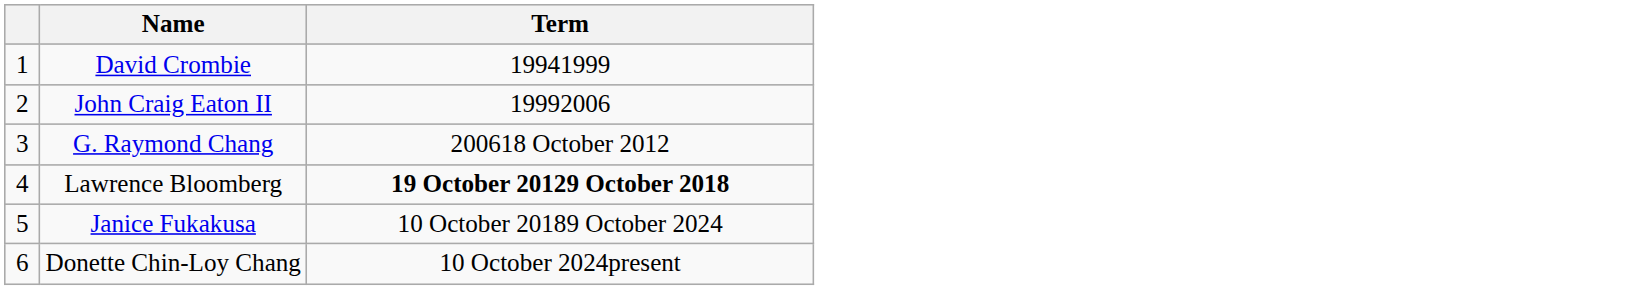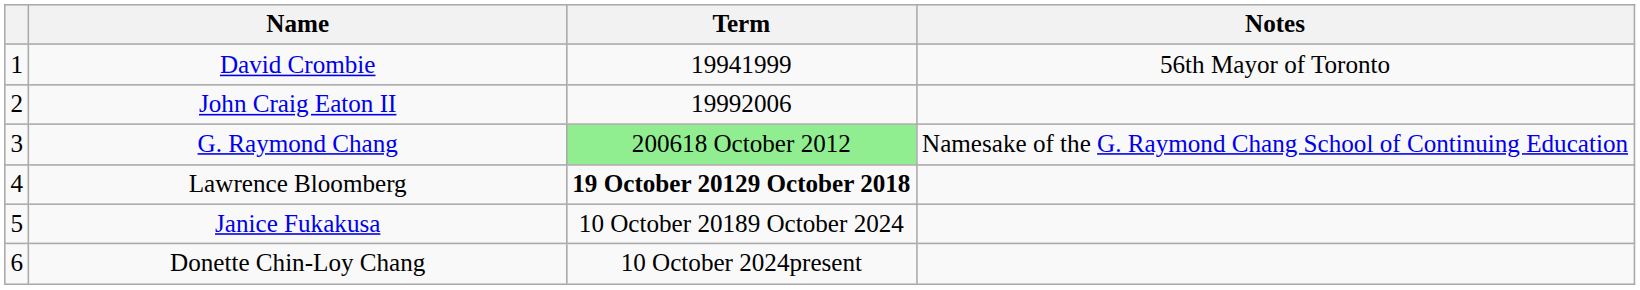+ column: Notes | 56th Mayor of Toronto | Namesake of the G. Raymond Chang School of Continuing Education
G. Raymond Chang | Term: no background -> lightgreen background
